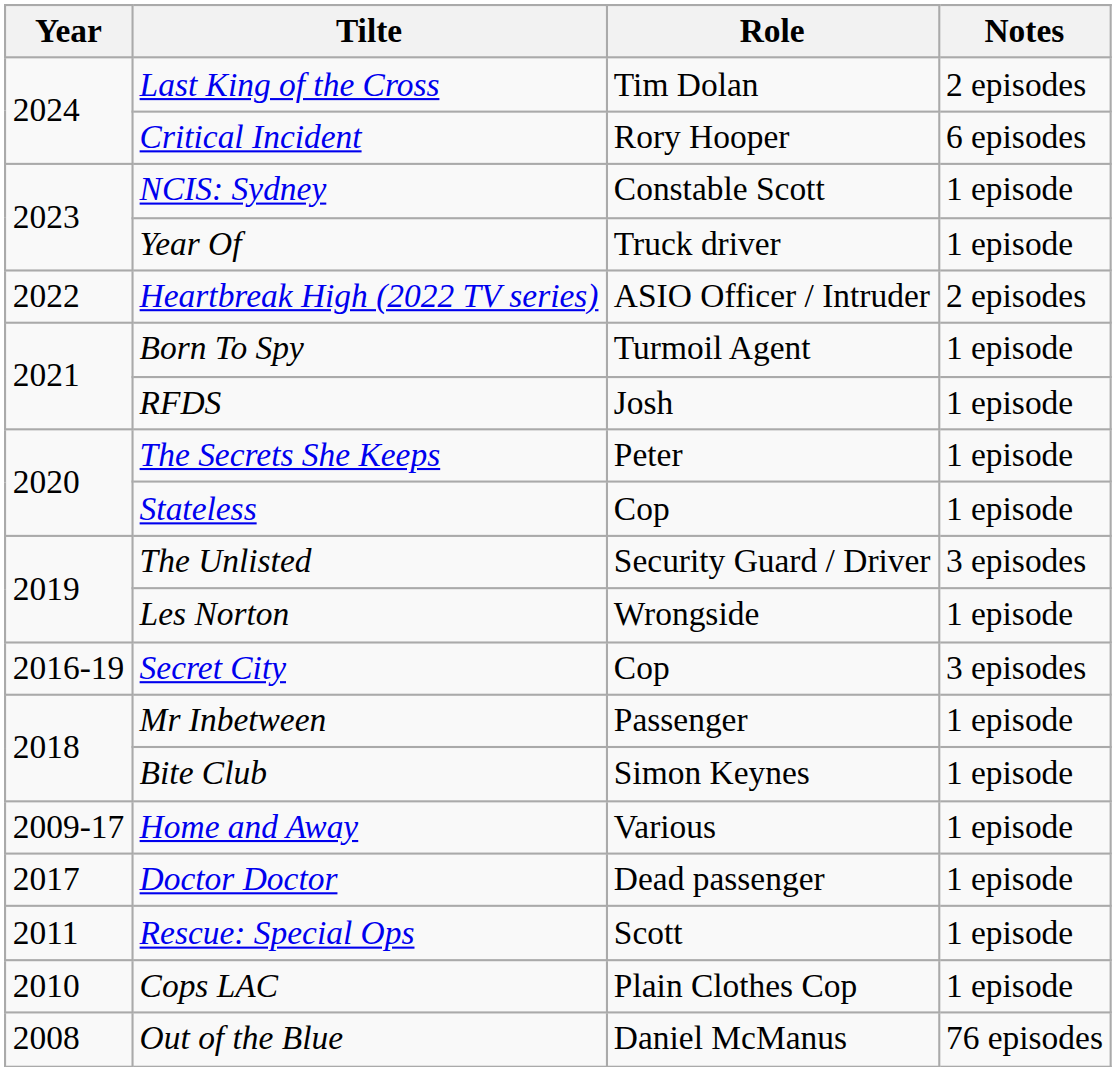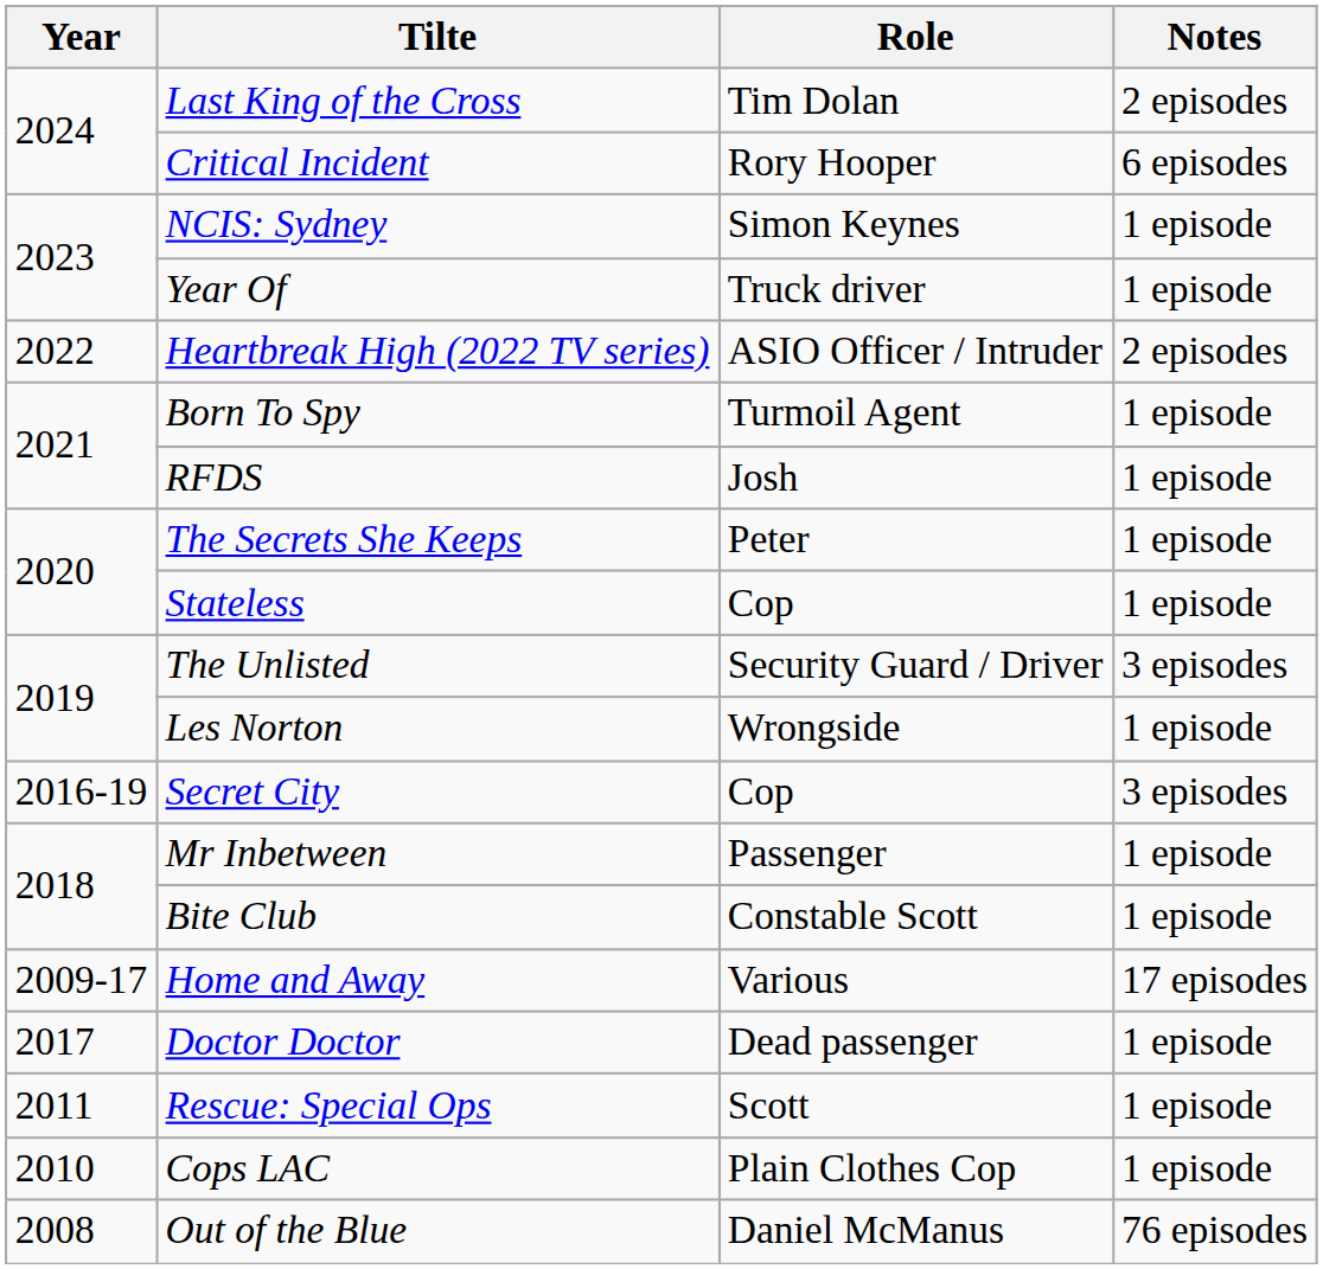NCIS: Sydney | Role: Constable Scott -> Simon Keynes
Bite Club | Role: Simon Keynes -> Constable Scott
Home and Away | Notes: 1 episode -> 17 episodes
